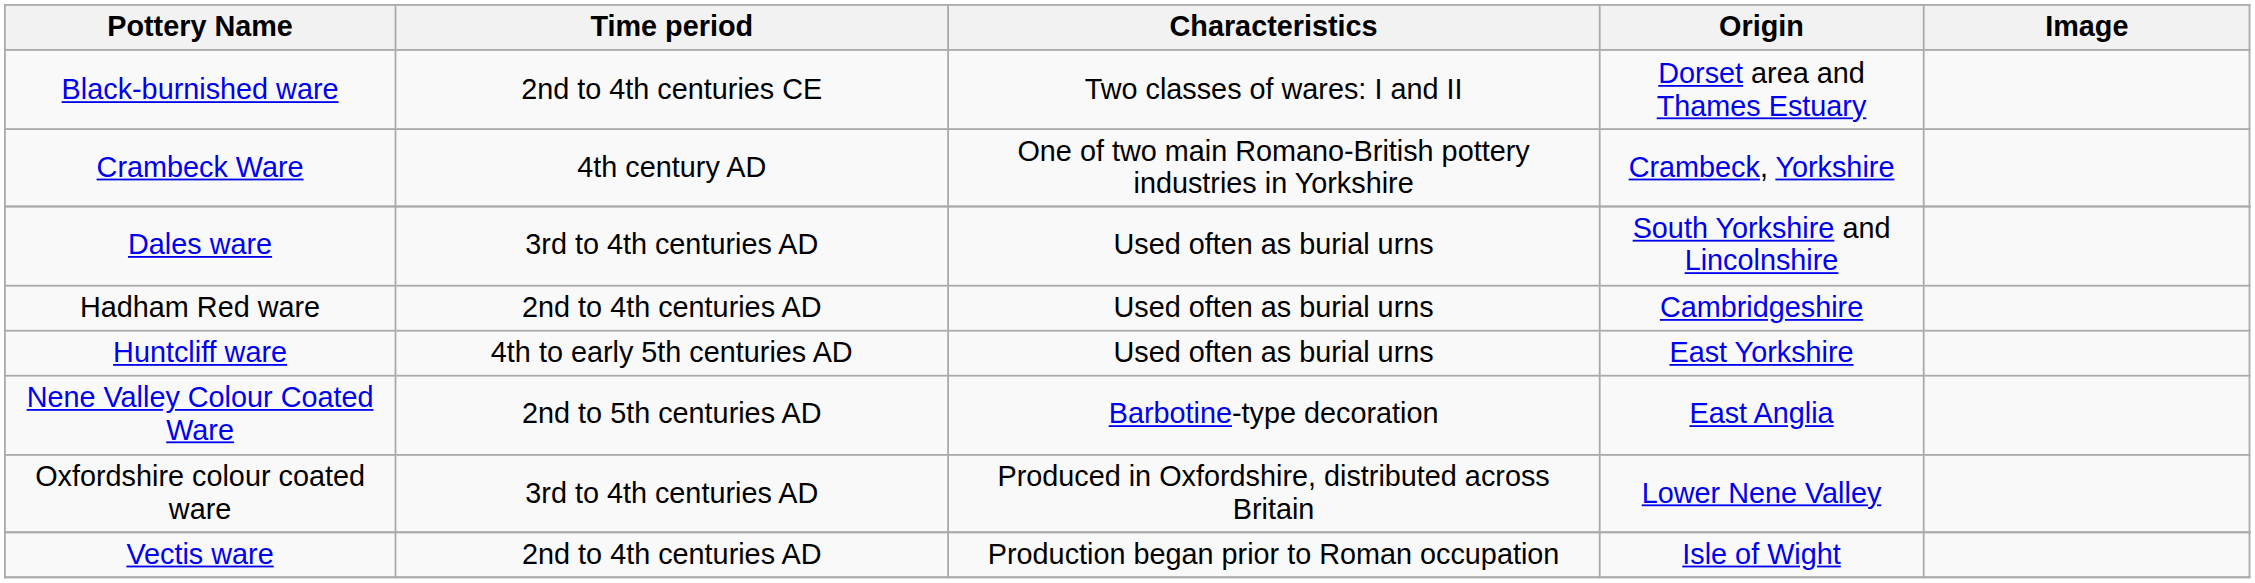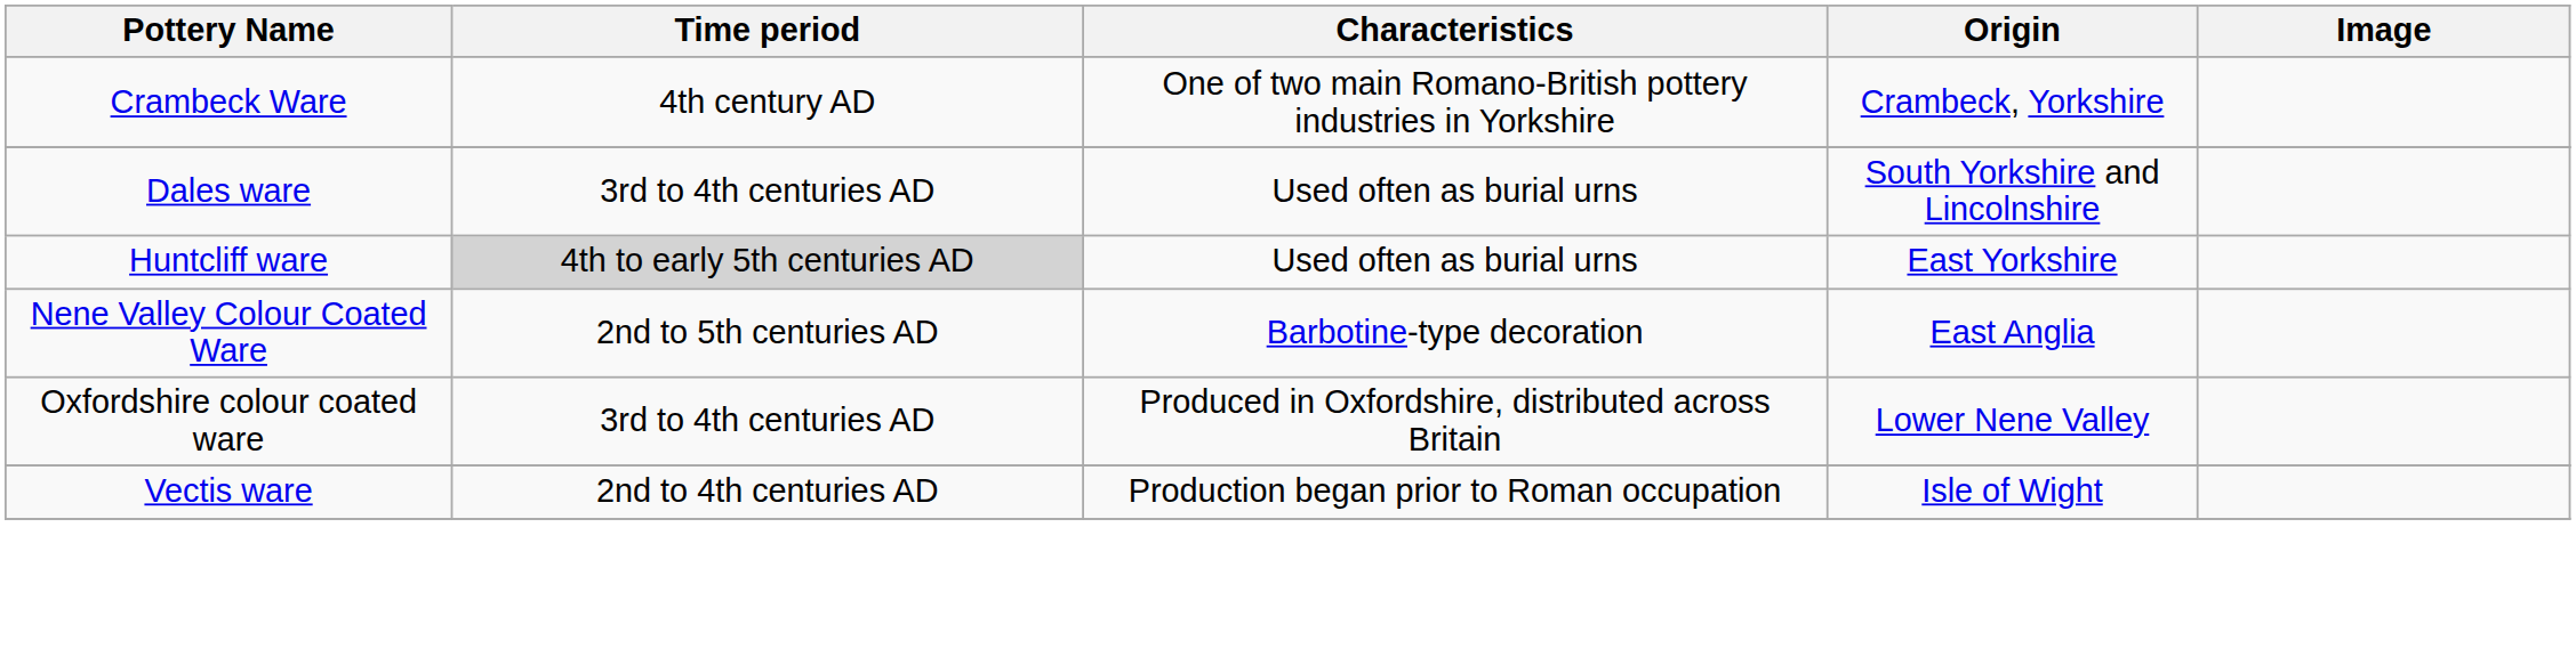- row: Black-burnished ware | 2nd to 4th centuries CE | Two classes of wares: I and II | Dorset area and Thames Estuary
- row: Hadham Red ware | 2nd to 4th centuries AD | Used often as burial urns | Cambridgeshire
Huntcliff ware | Time period: no background -> lightgrey background
